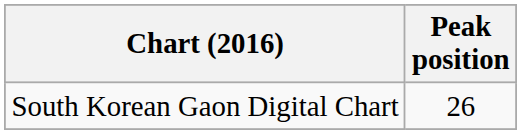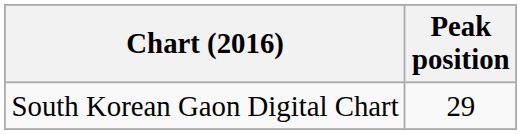South Korean Gaon Digital Chart | Peak position: 26 -> 29
